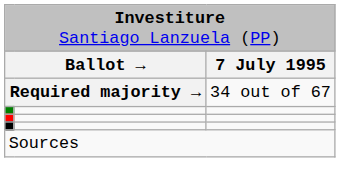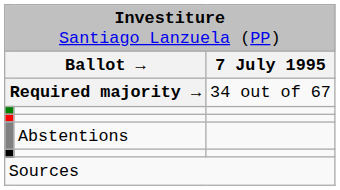+ row: Abstentions
